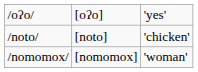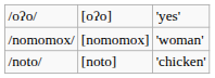rows swapped: /nomomox/ <-> /noto/
